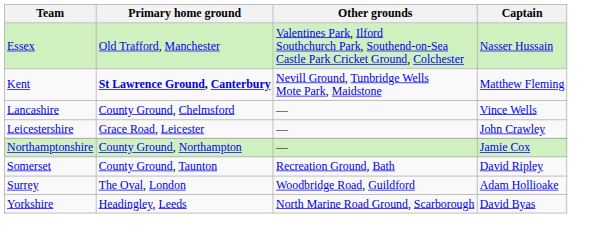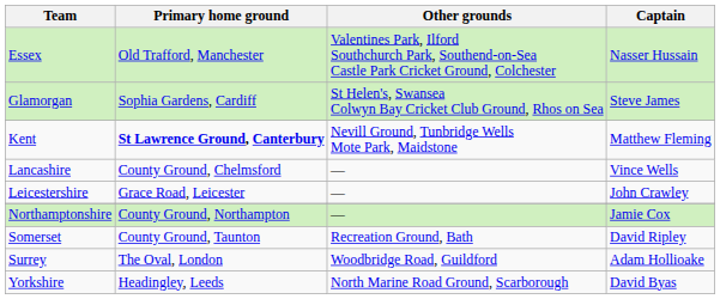+ row: Glamorgan | Sophia Gardens, Cardiff | St Helen's, Swansea Colwyn Bay Cricket Club Ground, Rhos on Sea | Steve James
